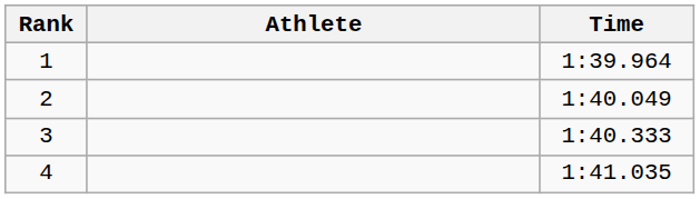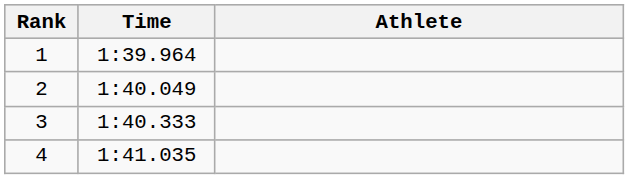columns swapped: Athlete <-> Time
